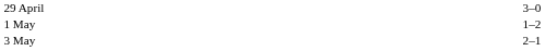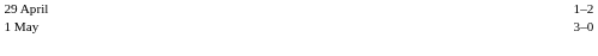29 April | column 3: 3–0 -> 1–2
1 May | column 3: 1–2 -> 3–0
- row: 3 May | 2–1
